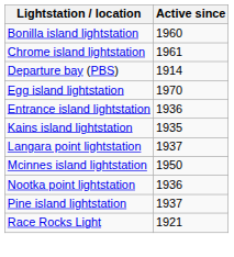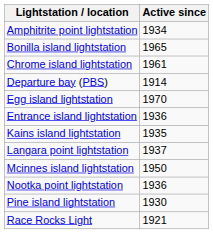+ row: Amphitrite point lightstation | 1934
Bonilla island lightstation | Active since: 1960 -> 1965
Pine island lightstation | Active since: 1937 -> 1930
